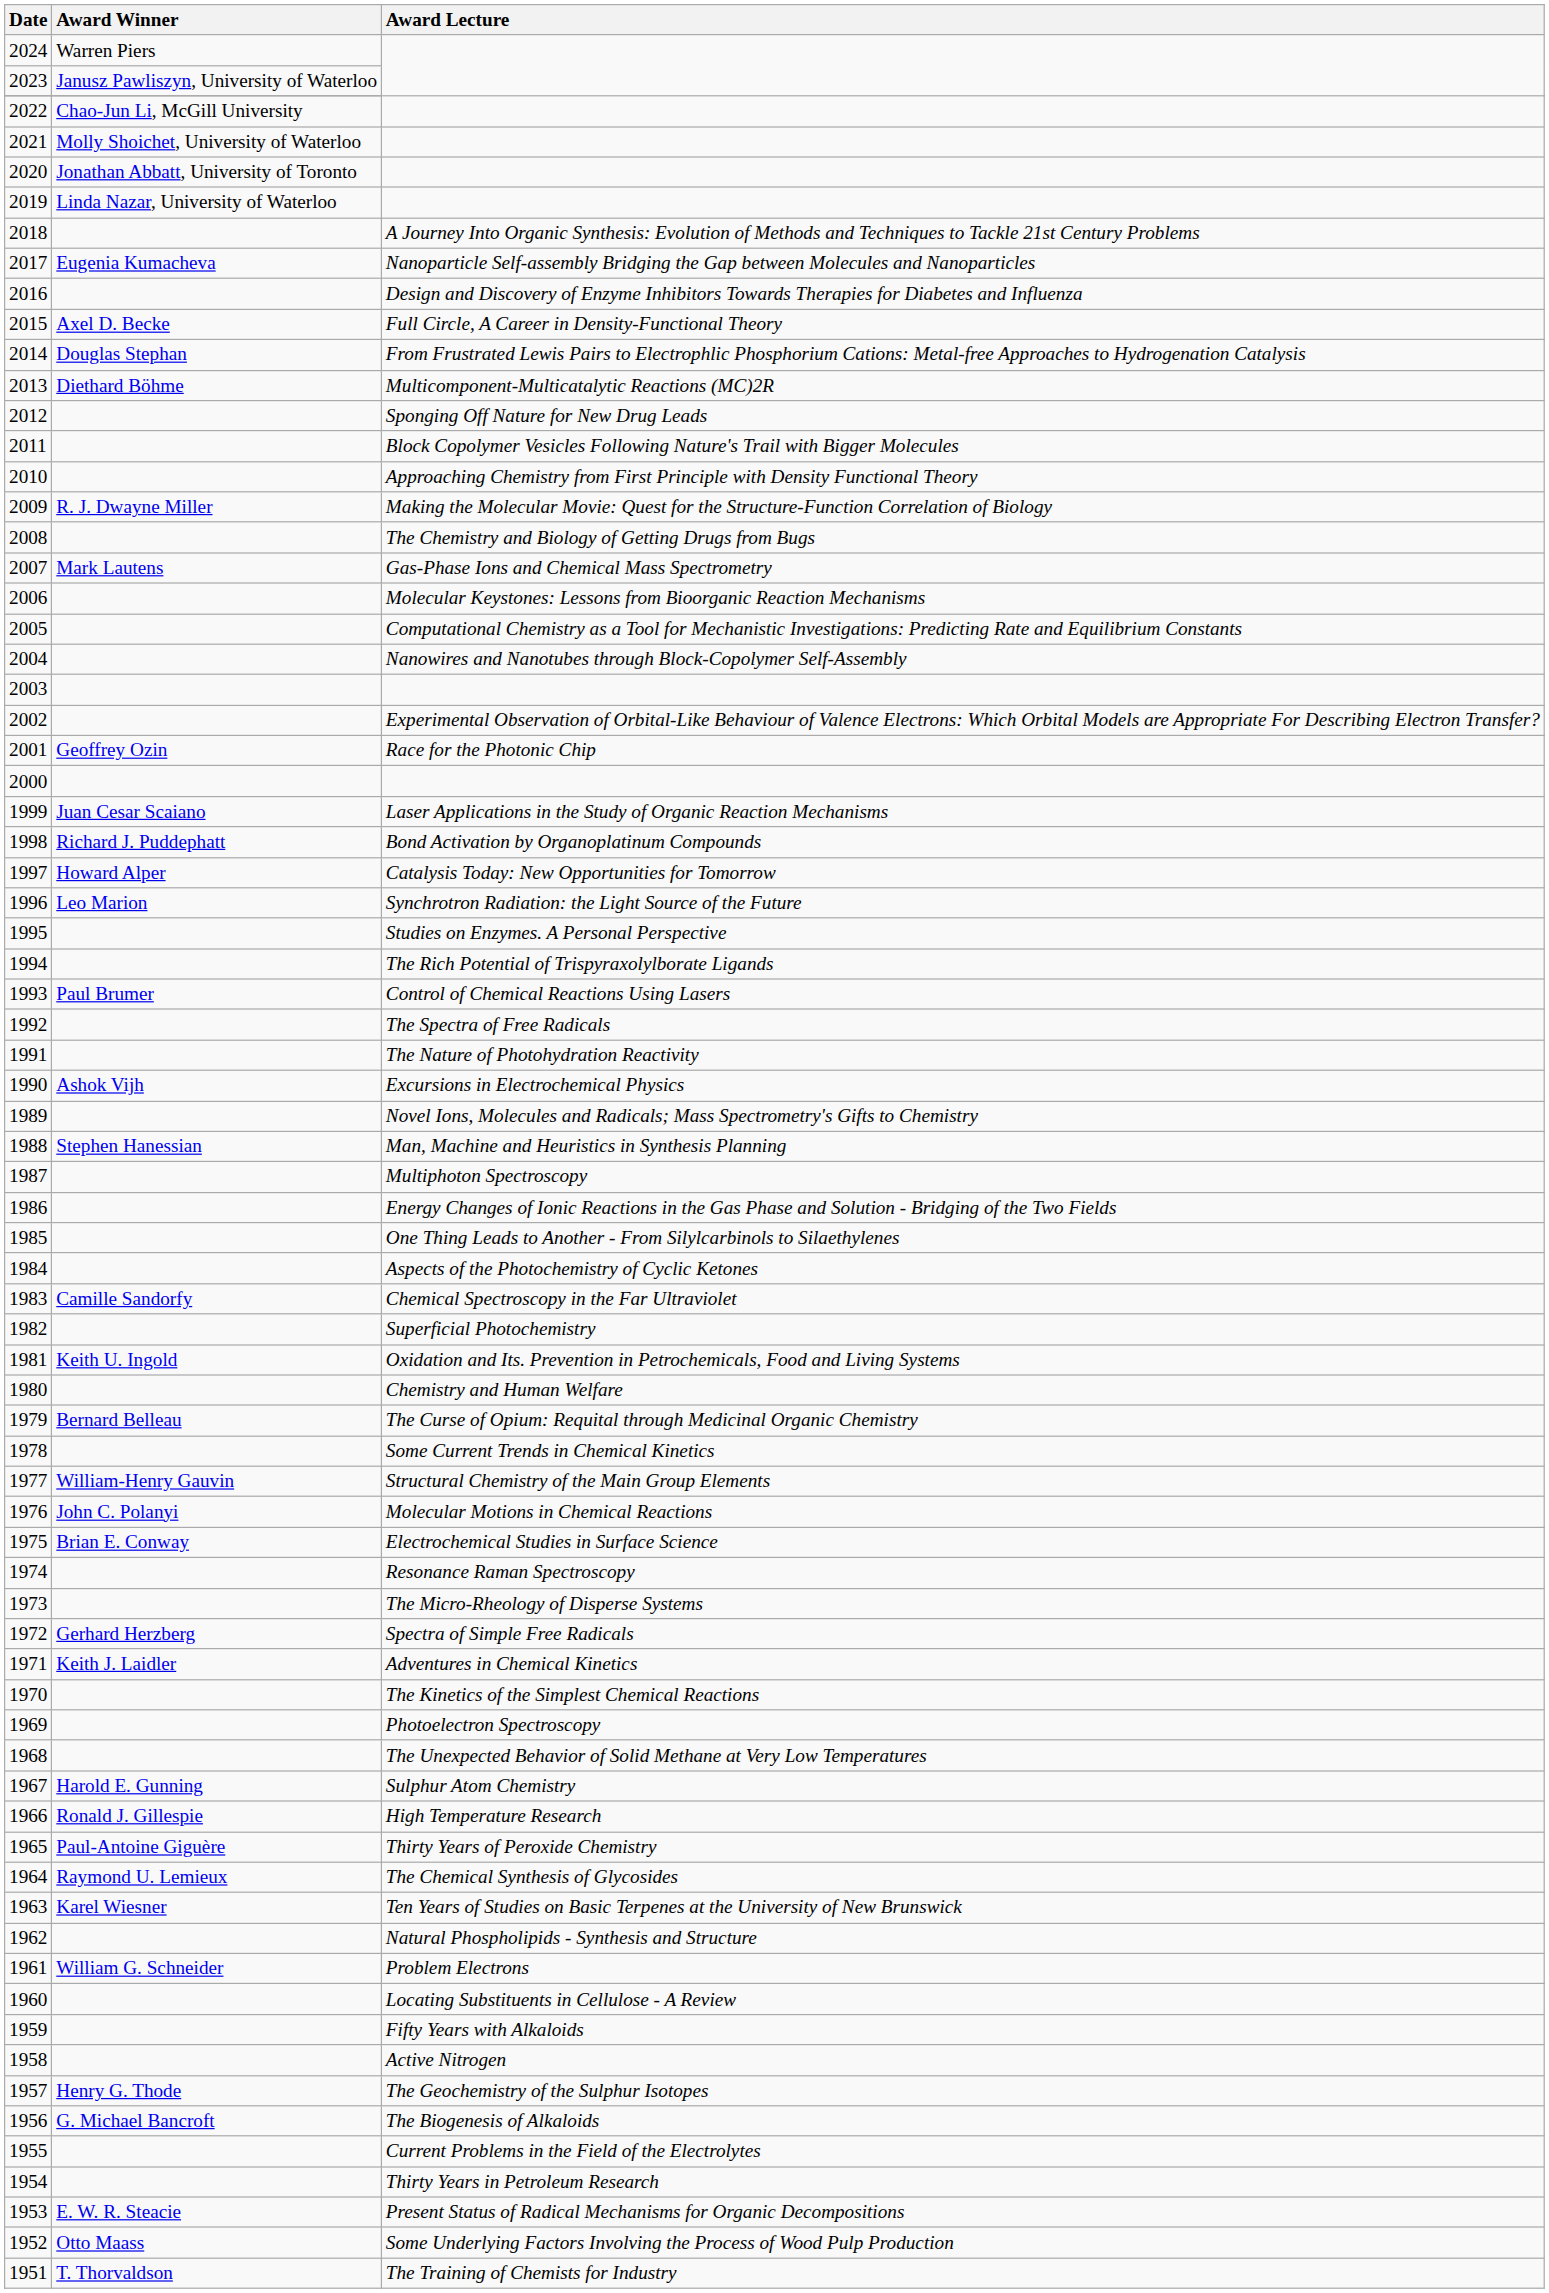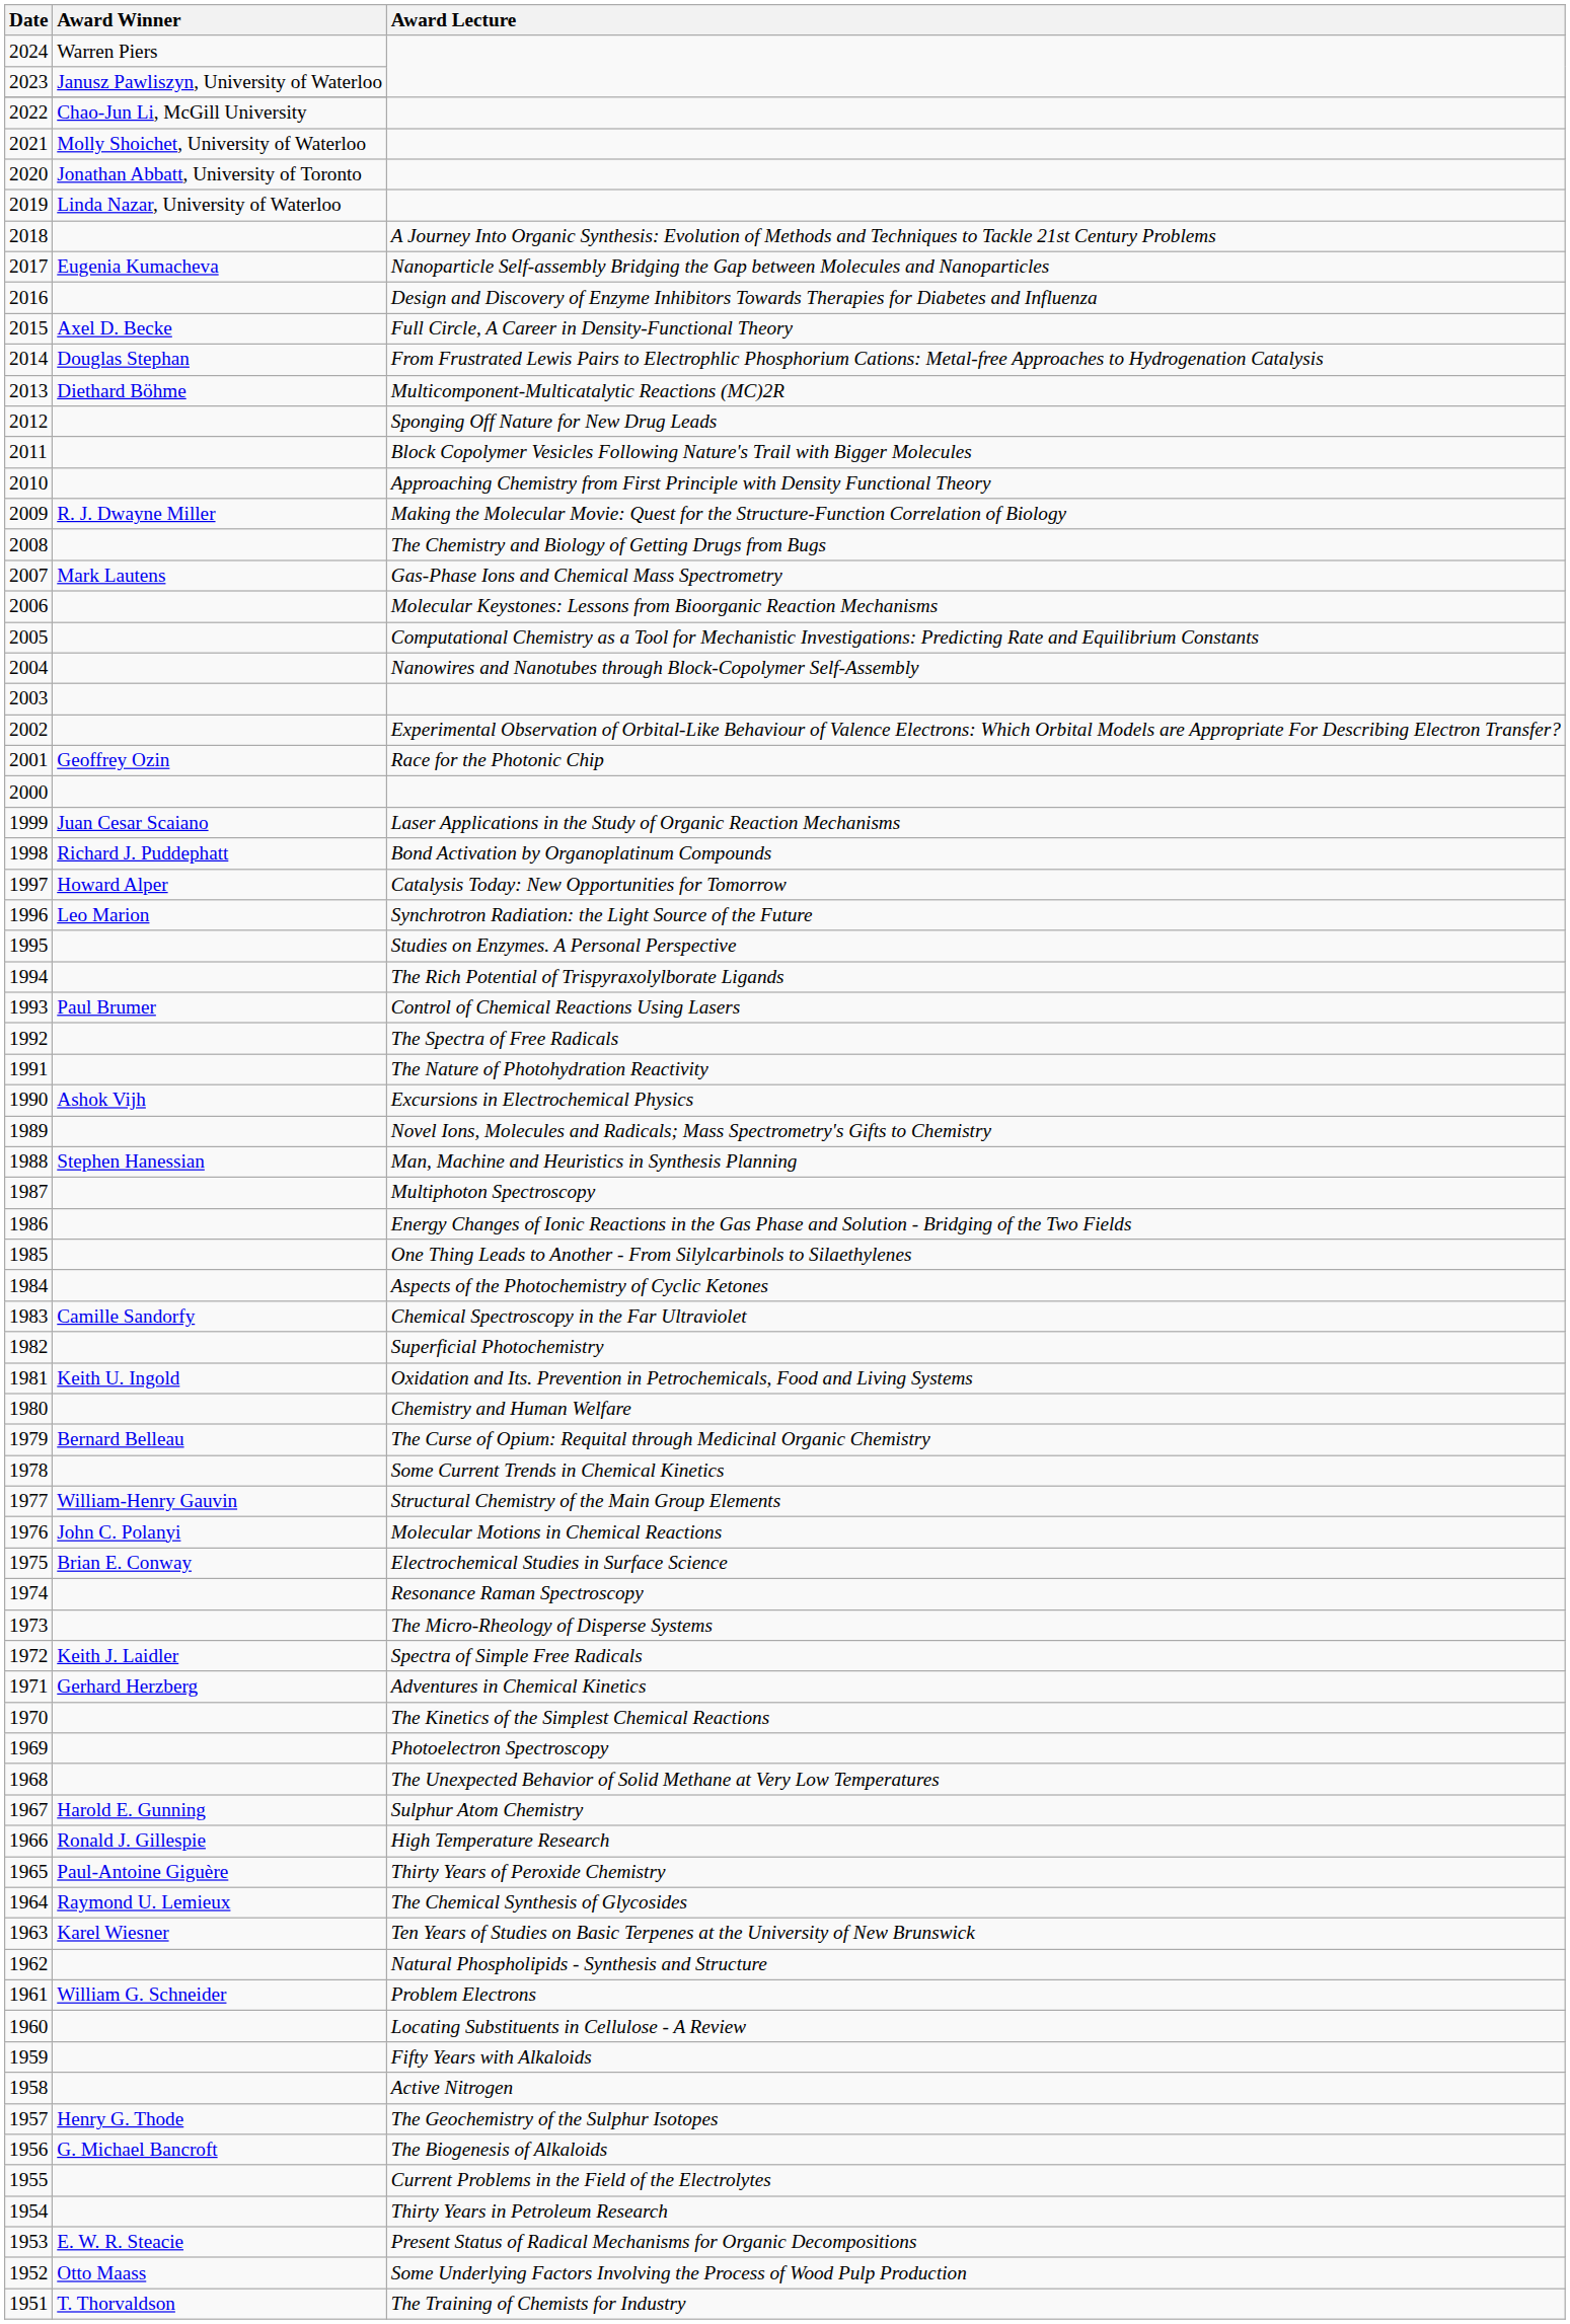Spectra of Simple Free Radicals | Award Winner: Gerhard Herzberg -> Keith J. Laidler
Adventures in Chemical Kinetics | Award Winner: Keith J. Laidler -> Gerhard Herzberg
